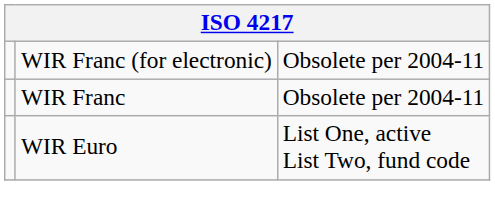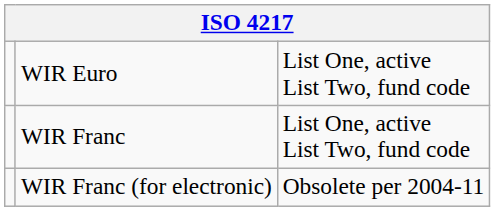rows swapped: WIR Euro <-> WIR Franc (for electronic)
WIR Franc | column 3: Obsolete per 2004-11 -> List One, active List Two, fund code
